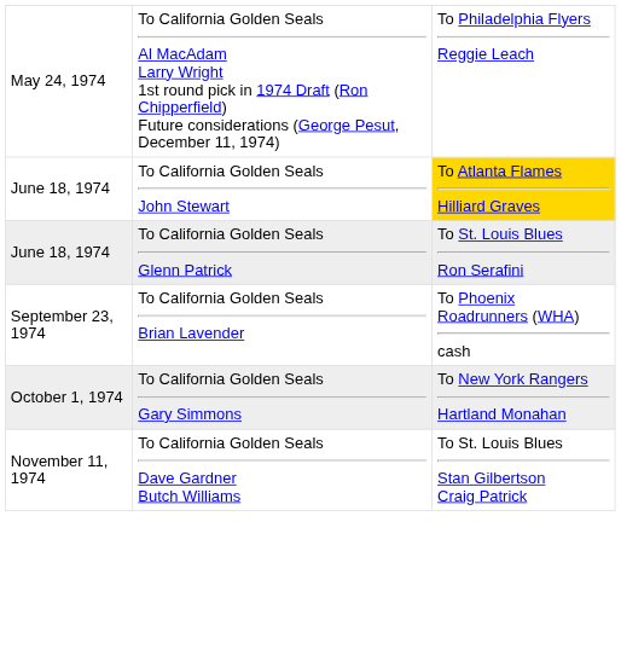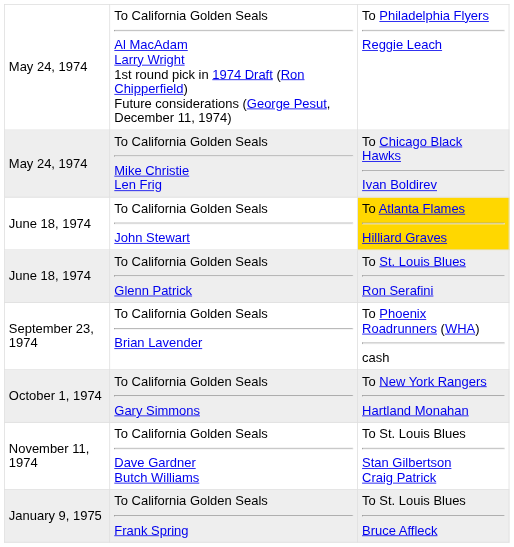+ row: May 24, 1974 | To California Golden Seals Mike Christie Len Frig | To Chicago Black Hawks Ivan Boldirev
+ row: January 9, 1975 | To California Golden Seals Frank Spring | To St. Louis Blues Bruce Affleck
